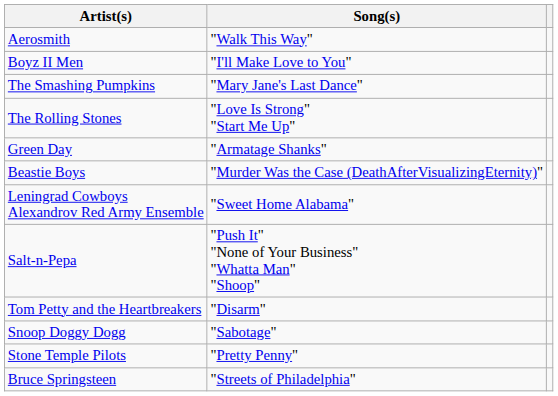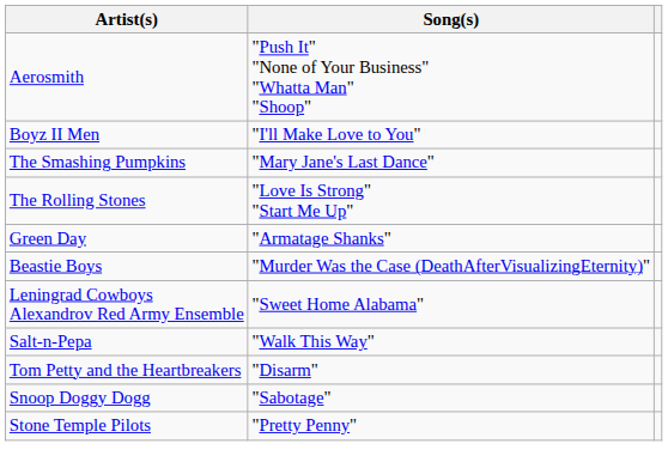Aerosmith | Song(s): "Walk This Way" -> "Push It" "None of Your Business" "Whatta Man" "Shoop"
Salt-n-Pepa | Song(s): "Push It" "None of Your Business" "Whatta Man" "Shoop" -> "Walk This Way"
- row: Bruce Springsteen | "Streets of Philadelphia"
